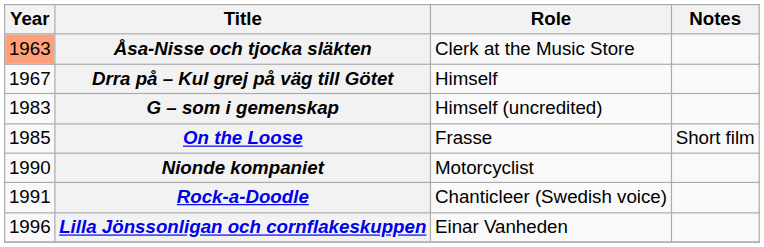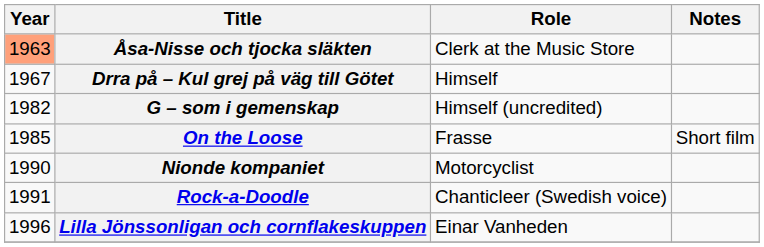G – som i gemenskap | Year: 1983 -> 1982
